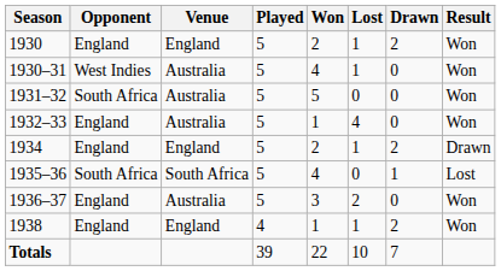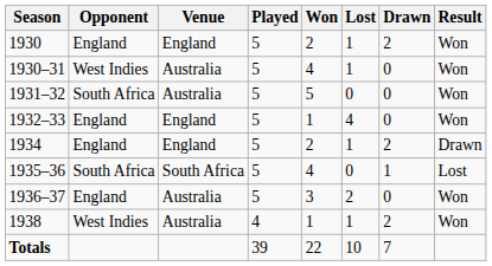1932–33 | Venue: Australia -> England
1938 | Opponent: England -> West Indies
1938 | Venue: England -> Australia
